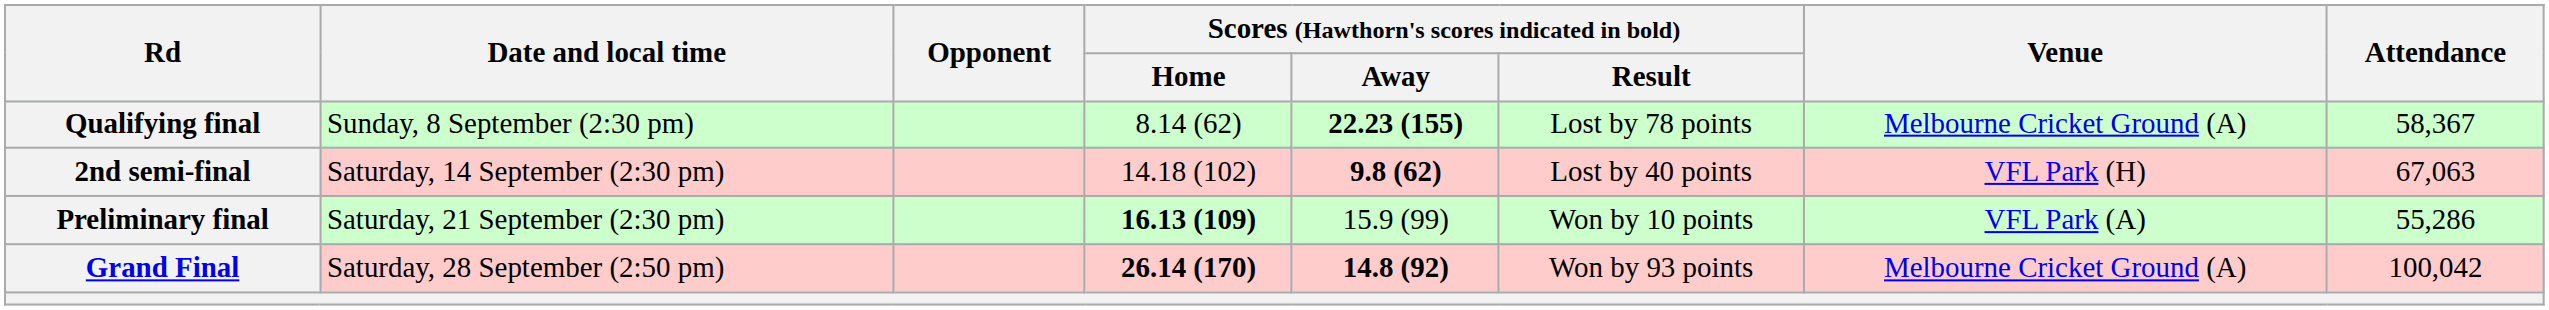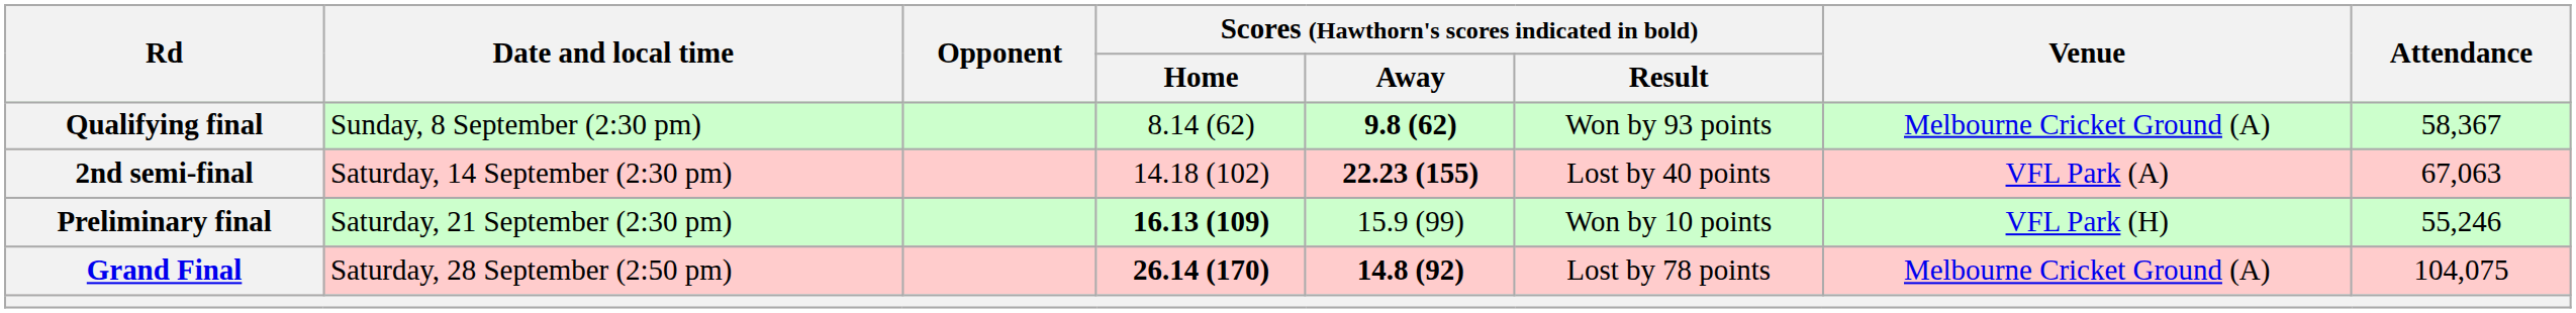Qualifying final | Scores (Hawthorn's scores indicated in bold) / Away: 22.23 (155) -> 9.8 (62)
Qualifying final | Scores (Hawthorn's scores indicated in bold) / Result: Lost by 78 points -> Won by 93 points
2nd semi-final | Scores (Hawthorn's scores indicated in bold) / Away: 9.8 (62) -> 22.23 (155)
2nd semi-final | Venue: VFL Park (H) -> VFL Park (A)
Preliminary final | Venue: VFL Park (A) -> VFL Park (H)
Preliminary final | Attendance: 55,286 -> 55,246
Grand Final | Scores (Hawthorn's scores indicated in bold) / Result: Won by 93 points -> Lost by 78 points
Grand Final | Attendance: 100,042 -> 104,075
